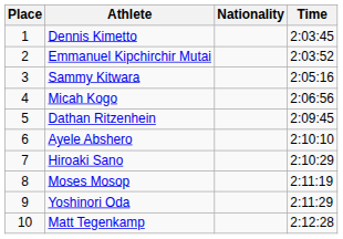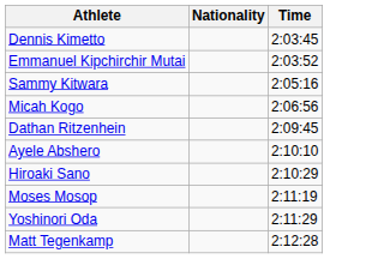- column: Place | 1 | 2 | 3 | 4 | 5 | 6 | 7 | 8 | 9 | 10
